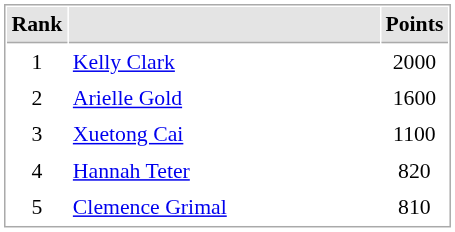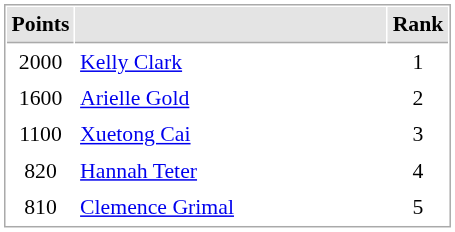columns swapped: Rank <-> Points
